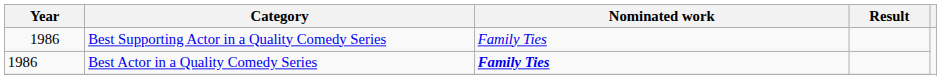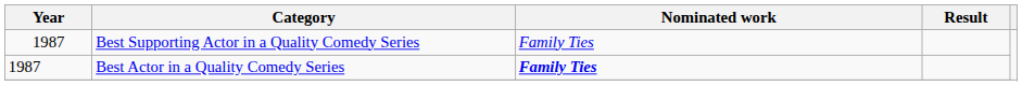Best Supporting Actor in a Quality Comedy Series | Year: 1986 -> 1987
Best Actor in a Quality Comedy Series | Year: 1986 -> 1987
